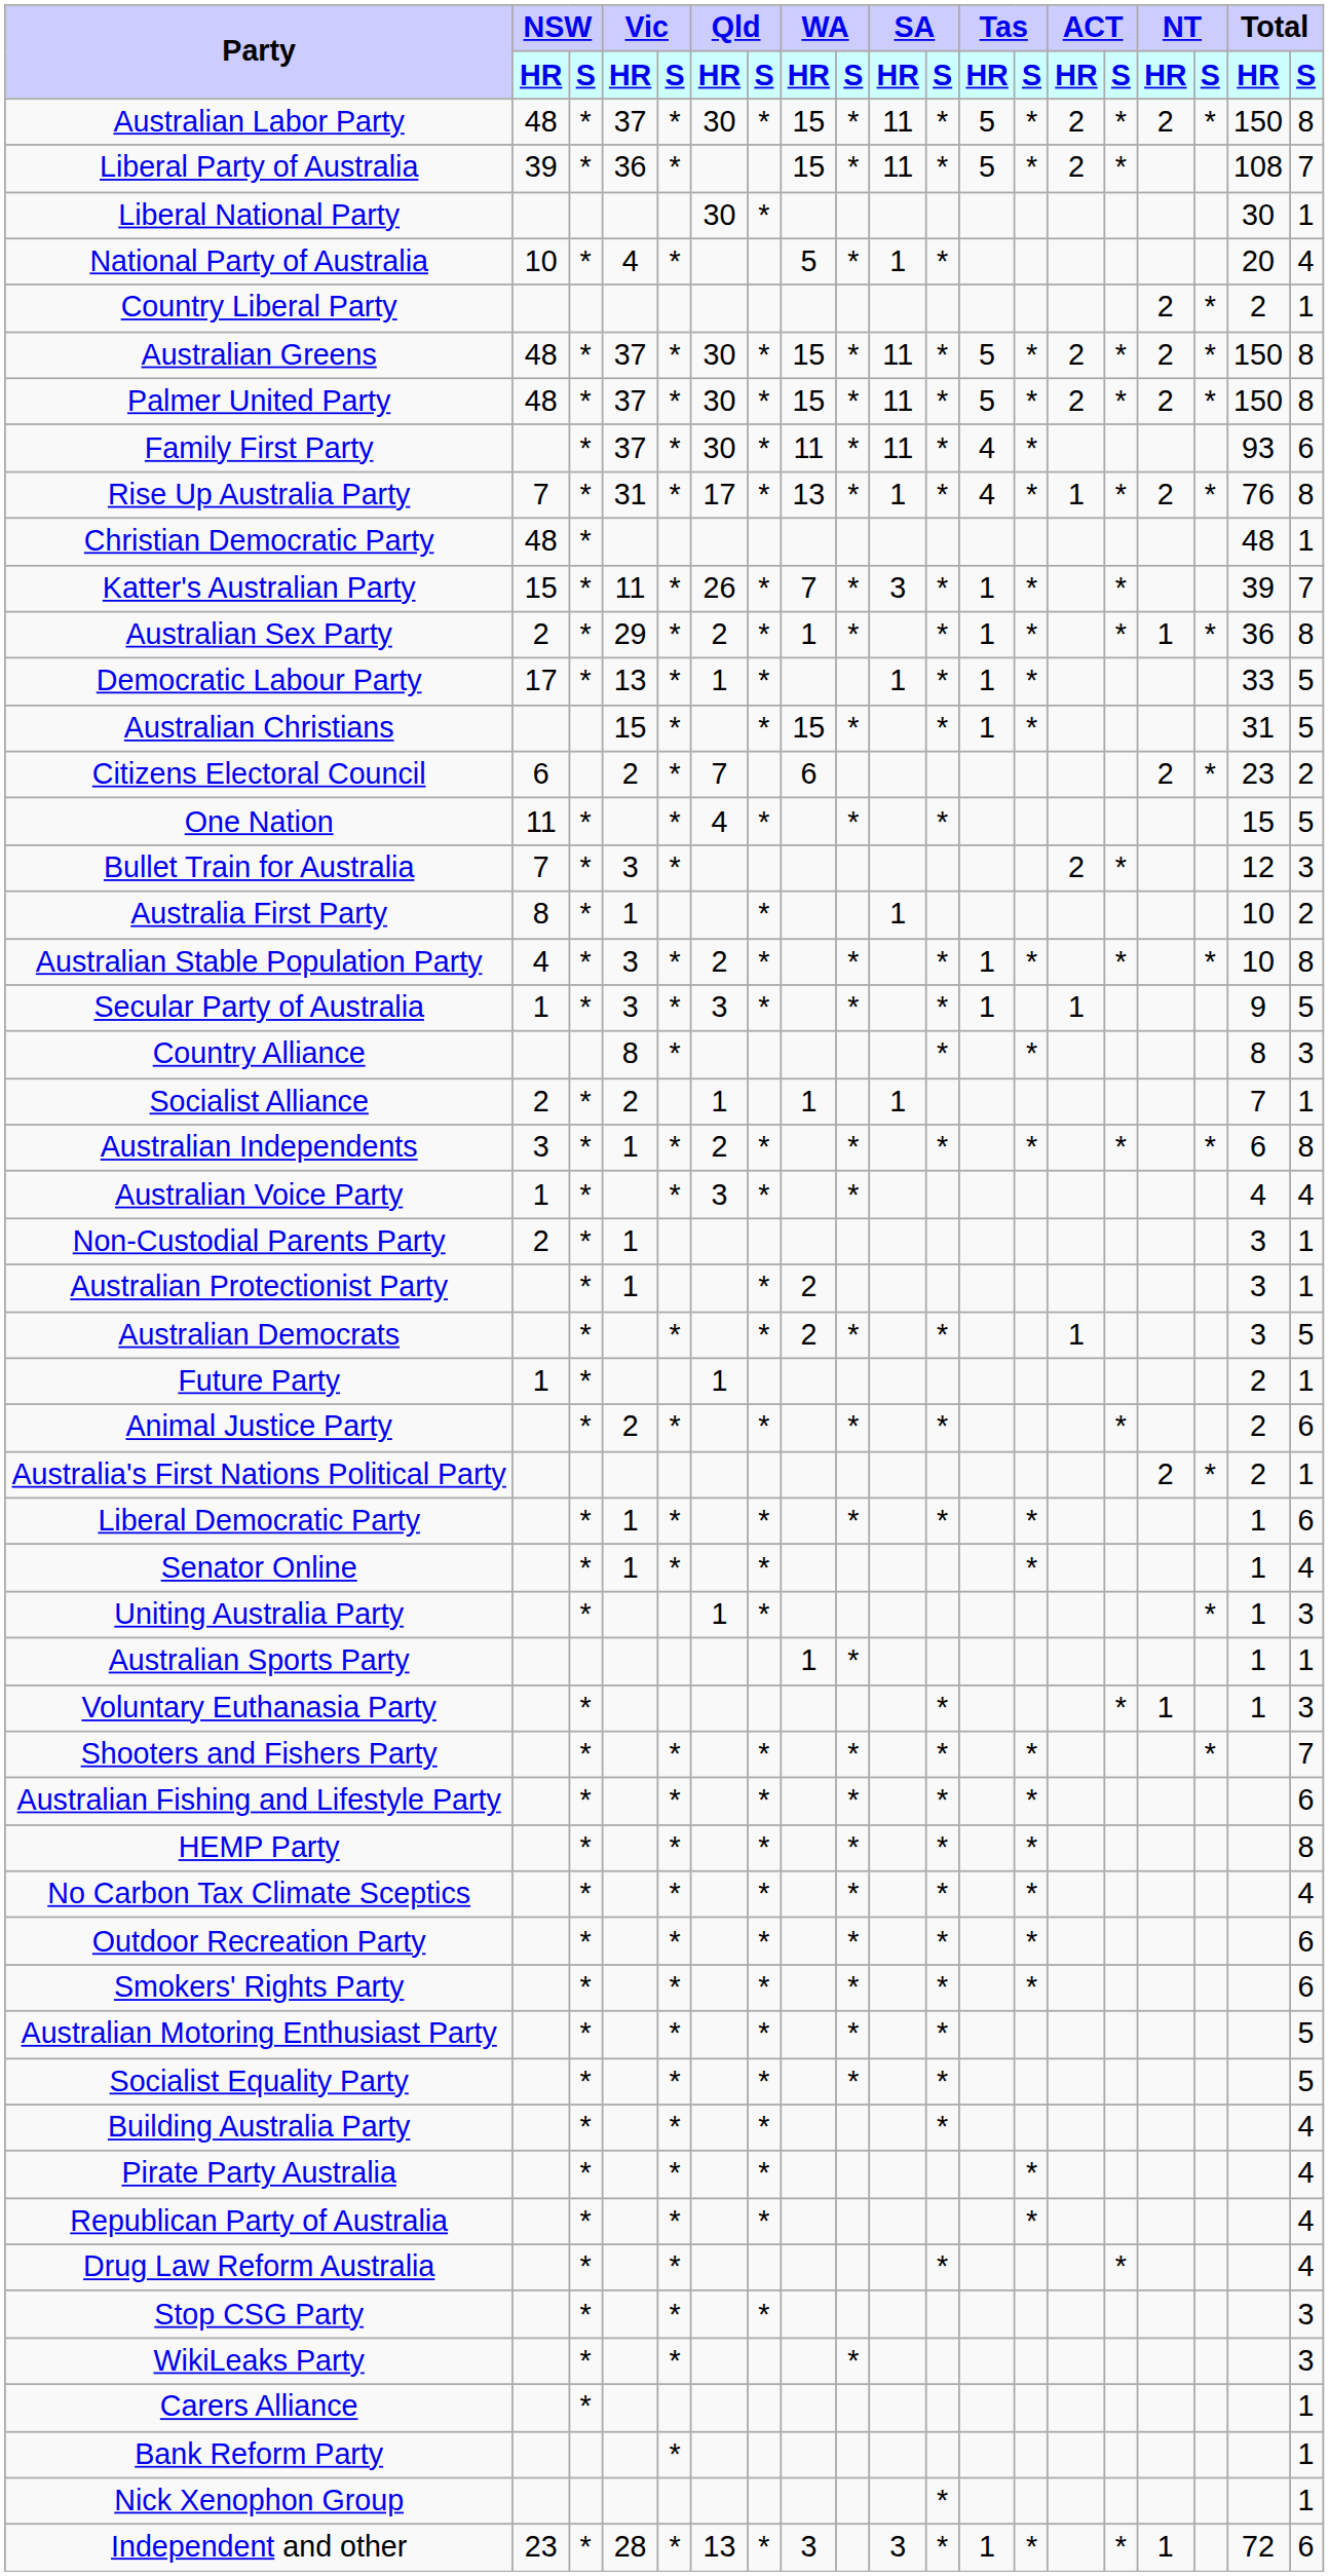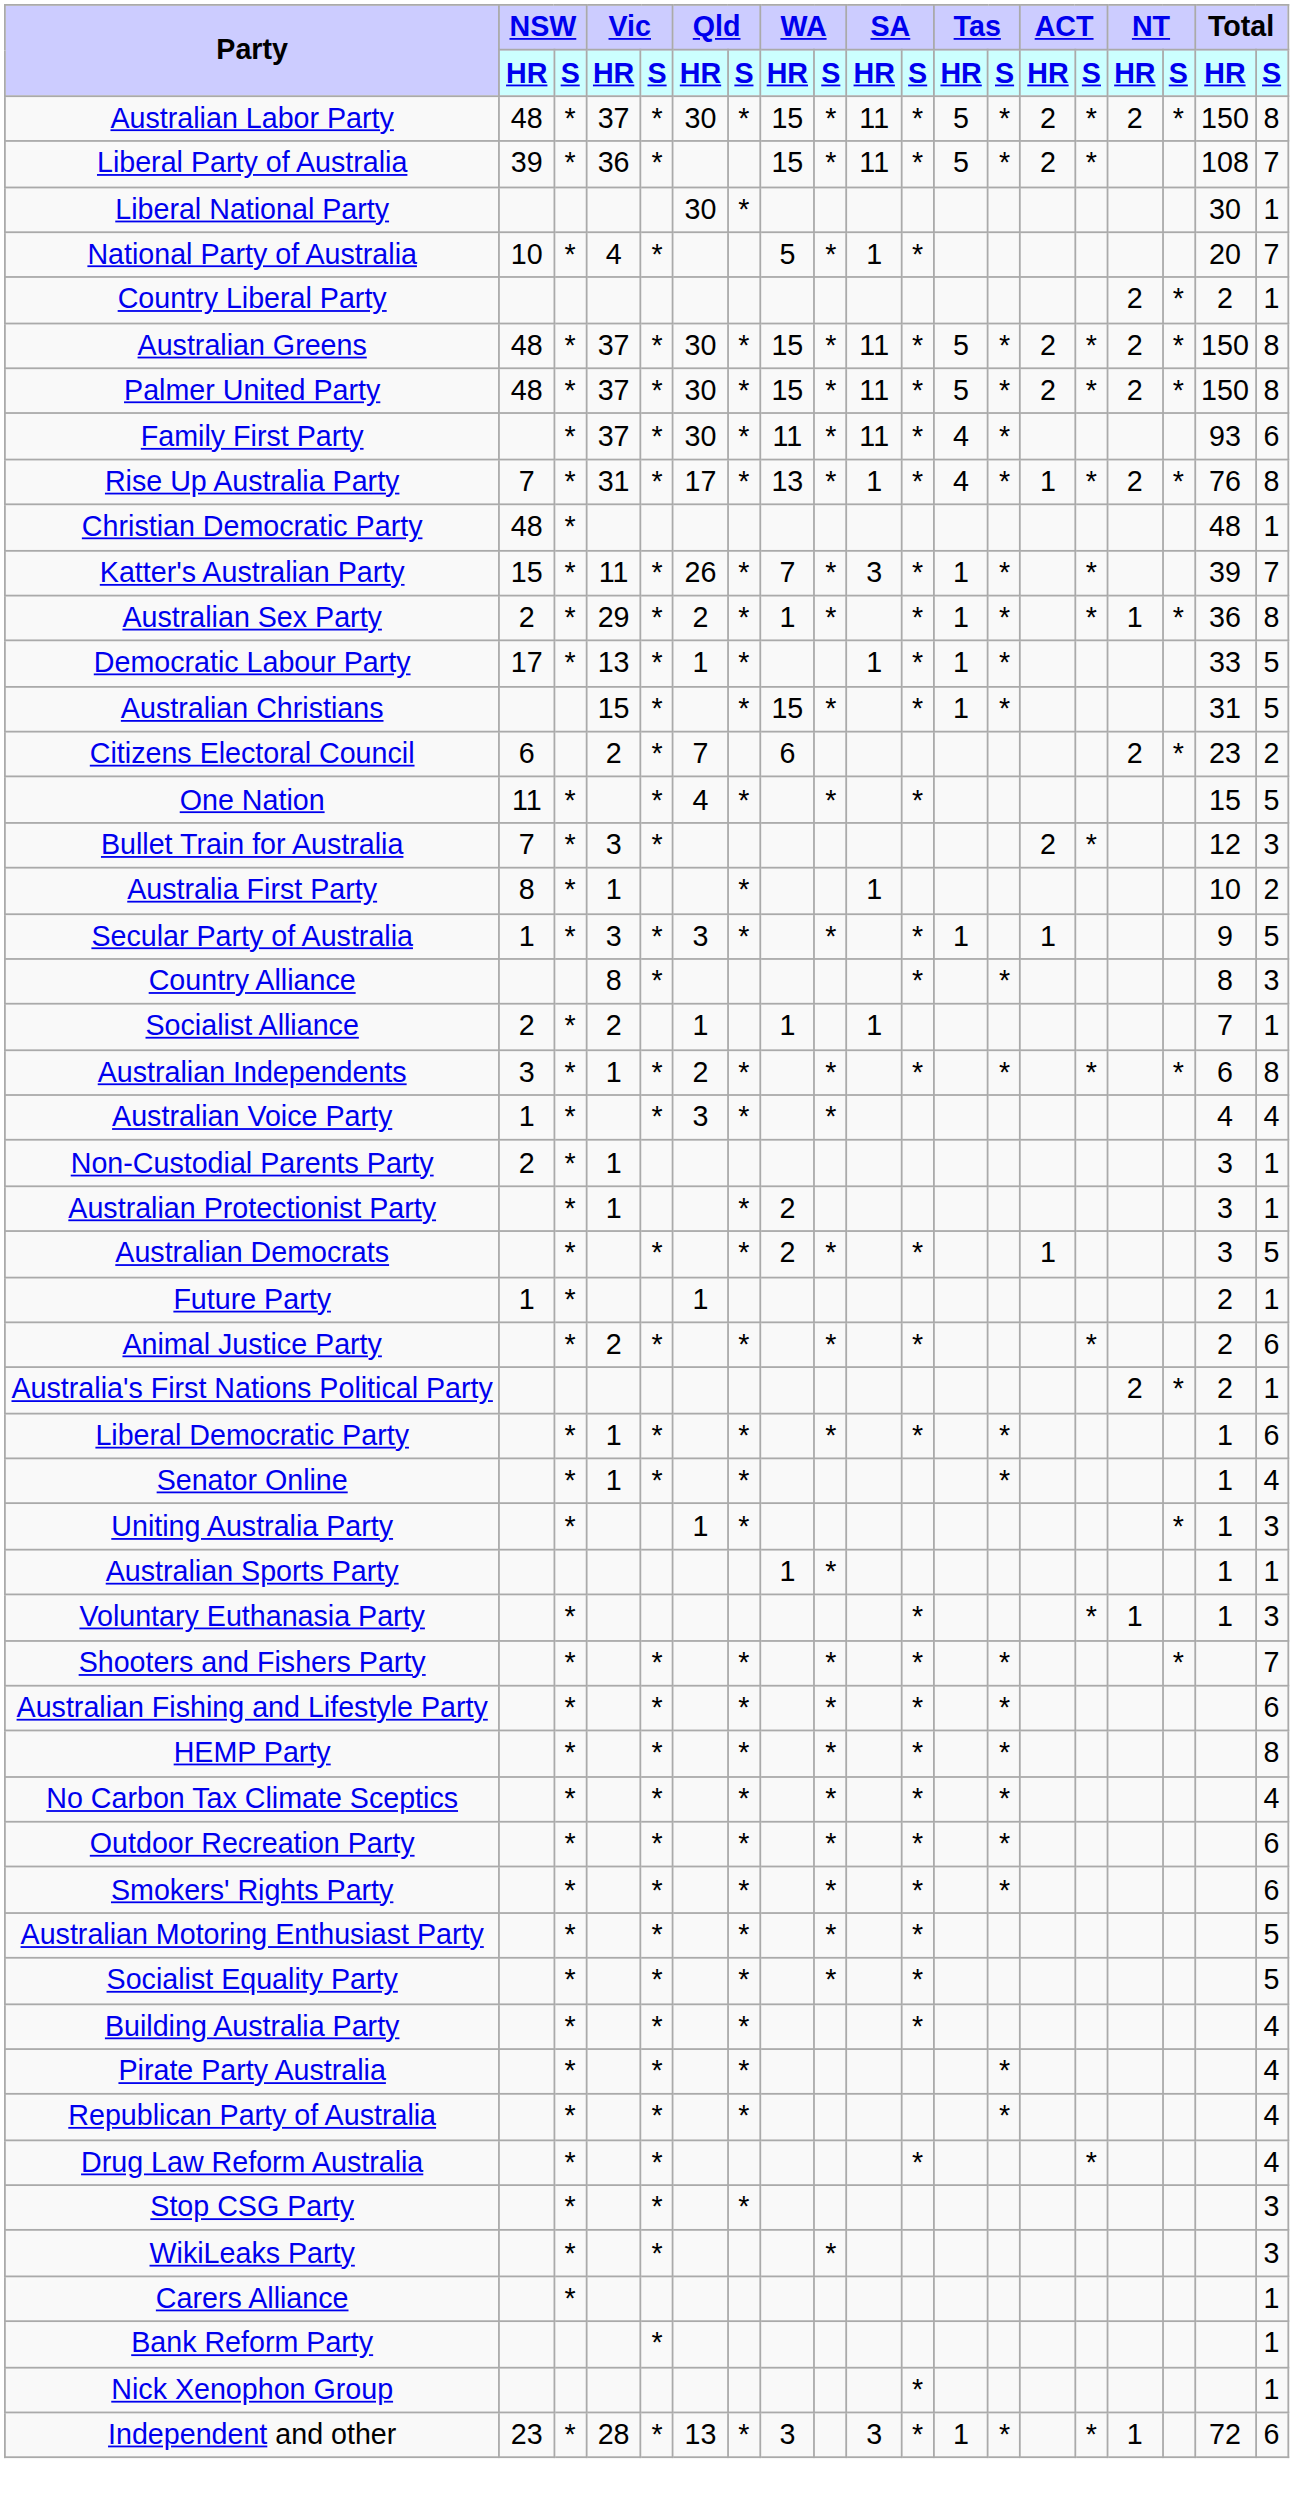National Party of Australia | Total / S: 4 -> 7
- row: Australian Stable Population Party | 4 | * | 3 | * | 2 | * | * | * | 1 | * | * | * | 10 | 8
